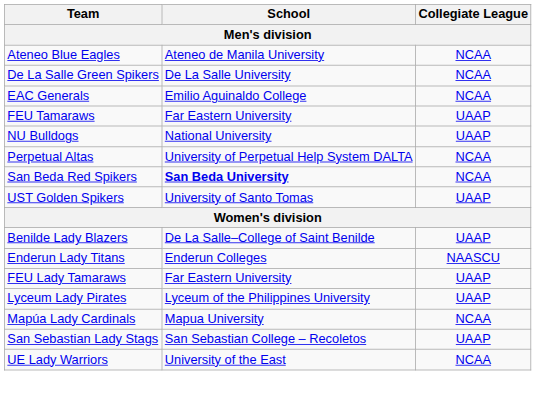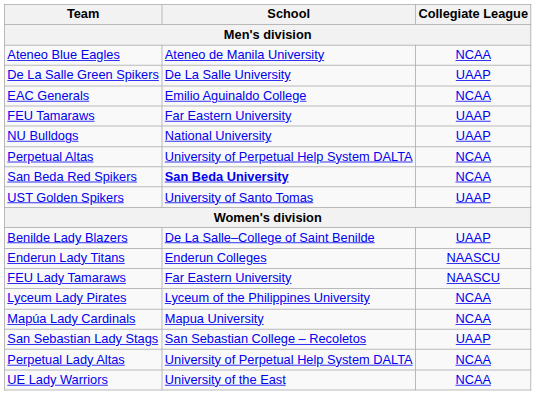De La Salle Green Spikers | Collegiate League: NCAA -> UAAP
FEU Lady Tamaraws | Collegiate League: UAAP -> NAASCU
Lyceum Lady Pirates | Collegiate League: UAAP -> NCAA
+ row: Perpetual Lady Altas | University of Perpetual Help System DALTA | NCAA
